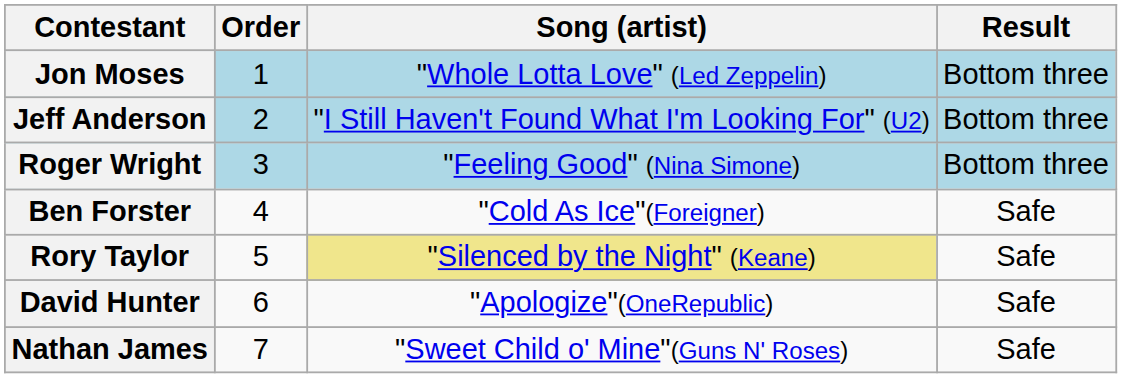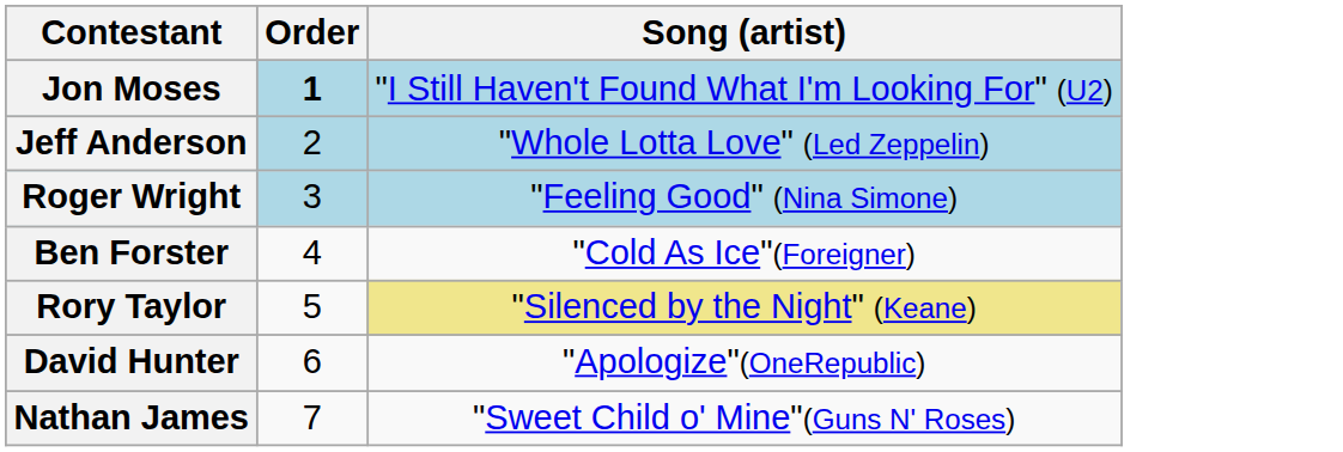- column: Result | Bottom three | Bottom three | Bottom three | Safe | Safe | Safe | Safe
Jon Moses | Order: normal -> bold
Jon Moses | Song (artist): "Whole Lotta Love" (Led Zeppelin) -> "I Still Haven't Found What I'm Looking For" (U2)
Jeff Anderson | Song (artist): "I Still Haven't Found What I'm Looking For" (U2) -> "Whole Lotta Love" (Led Zeppelin)
